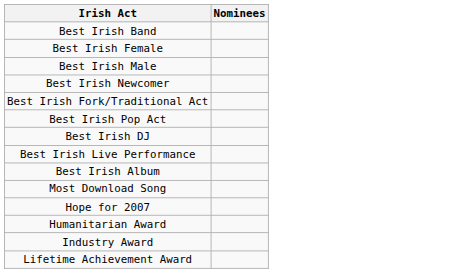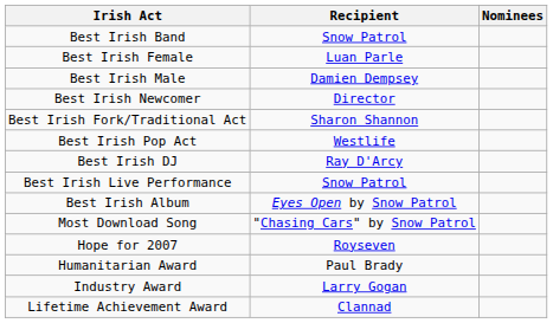+ column: Recipient | Snow Patrol | Luan Parle | Damien Dempsey | Director | Sharon Shannon | Westlife | Ray D'Arcy | Snow Patrol | Eyes Open by Snow Patrol | "Chasing Cars" by Snow Patrol | Royseven | Paul Brady | Larry Gogan | Clannad
